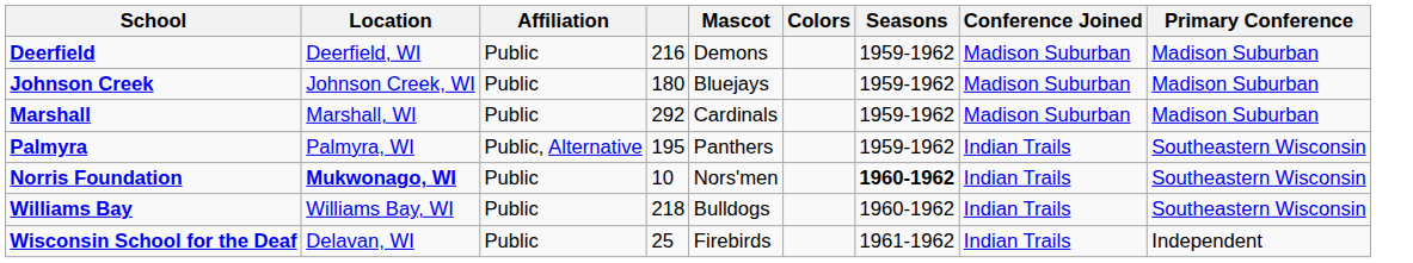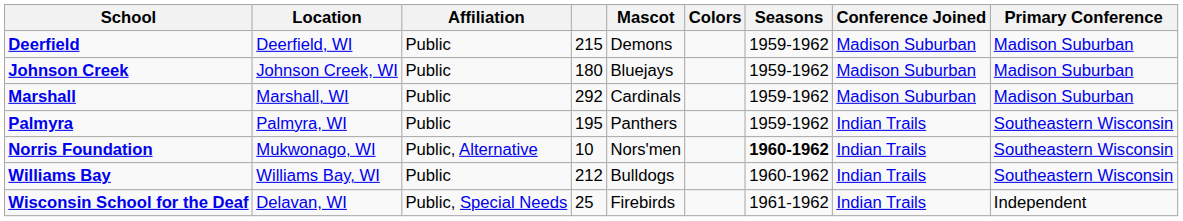Deerfield | column 4: 216 -> 215
Palmyra | Affiliation: Public, Alternative -> Public
Norris Foundation | Location: bold -> normal
Norris Foundation | Affiliation: Public -> Public, Alternative
Williams Bay | column 4: 218 -> 212
Wisconsin School for the Deaf | Affiliation: Public -> Public, Special Needs
